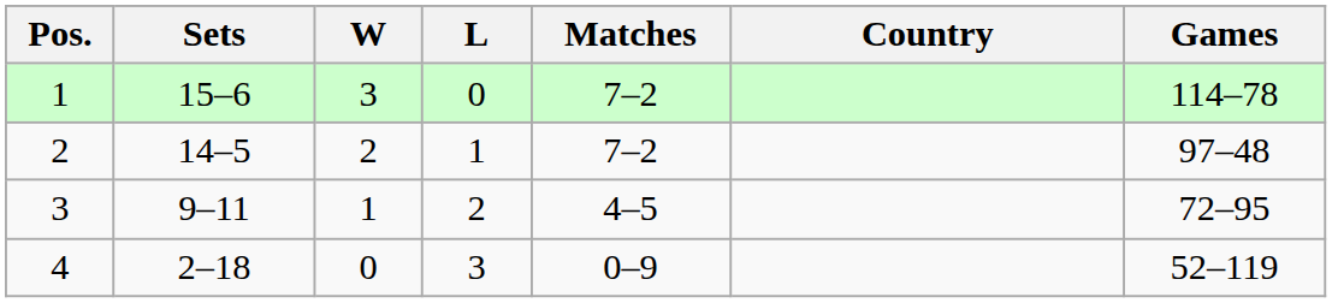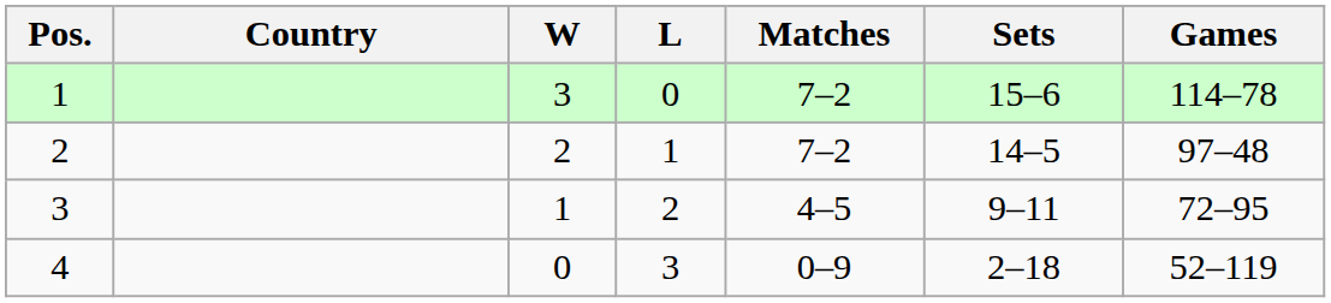columns swapped: Country <-> Sets
